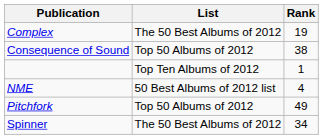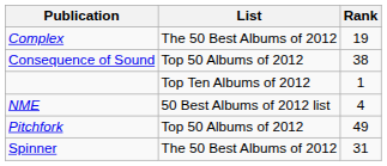Spinner | Rank: 34 -> 31
